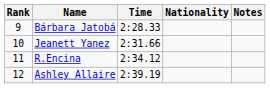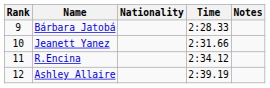columns swapped: Nationality <-> Time
